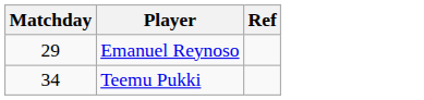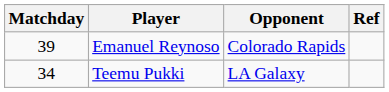+ column: Opponent | Colorado Rapids | LA Galaxy
Emanuel Reynoso | Matchday: 29 -> 39
